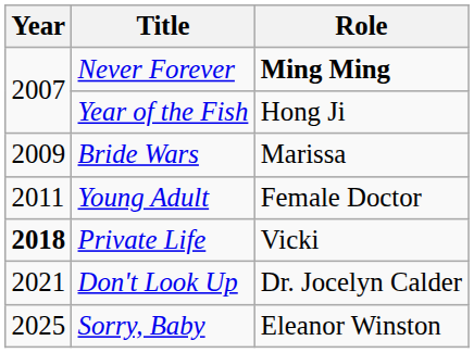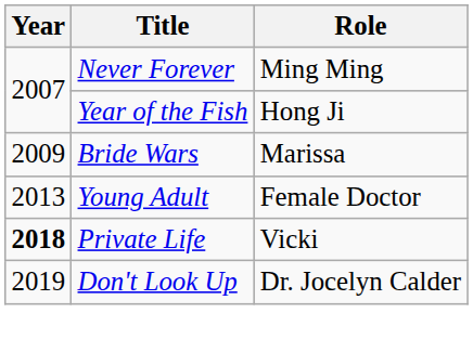Never Forever | Role: bold -> normal
Young Adult | Year: 2011 -> 2013
Don't Look Up | Year: 2021 -> 2019
- row: 2025 | Sorry, Baby | Eleanor Winston
